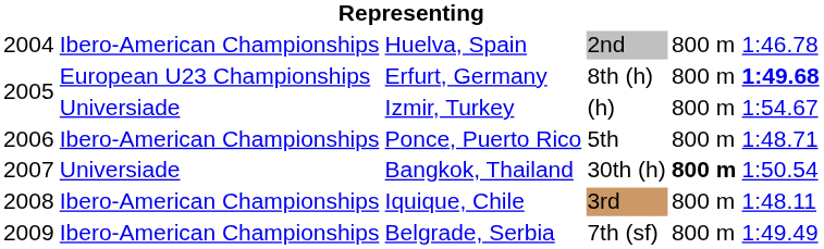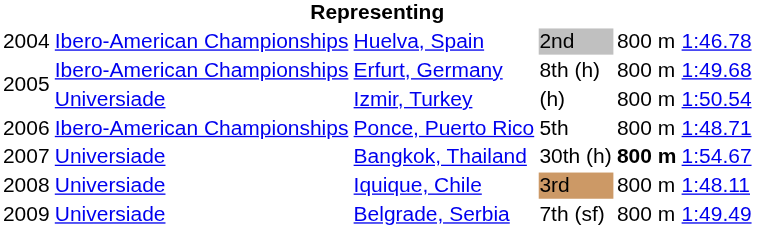Erfurt, Germany | column 2: European U23 Championships -> Ibero-American Championships
Erfurt, Germany | column 6: bold -> normal
Izmir, Turkey | column 6: 1:54.67 -> 1:50.54
Bangkok, Thailand | column 6: 1:50.54 -> 1:54.67
Iquique, Chile | column 2: Ibero-American Championships -> Universiade
Belgrade, Serbia | column 2: Ibero-American Championships -> Universiade
